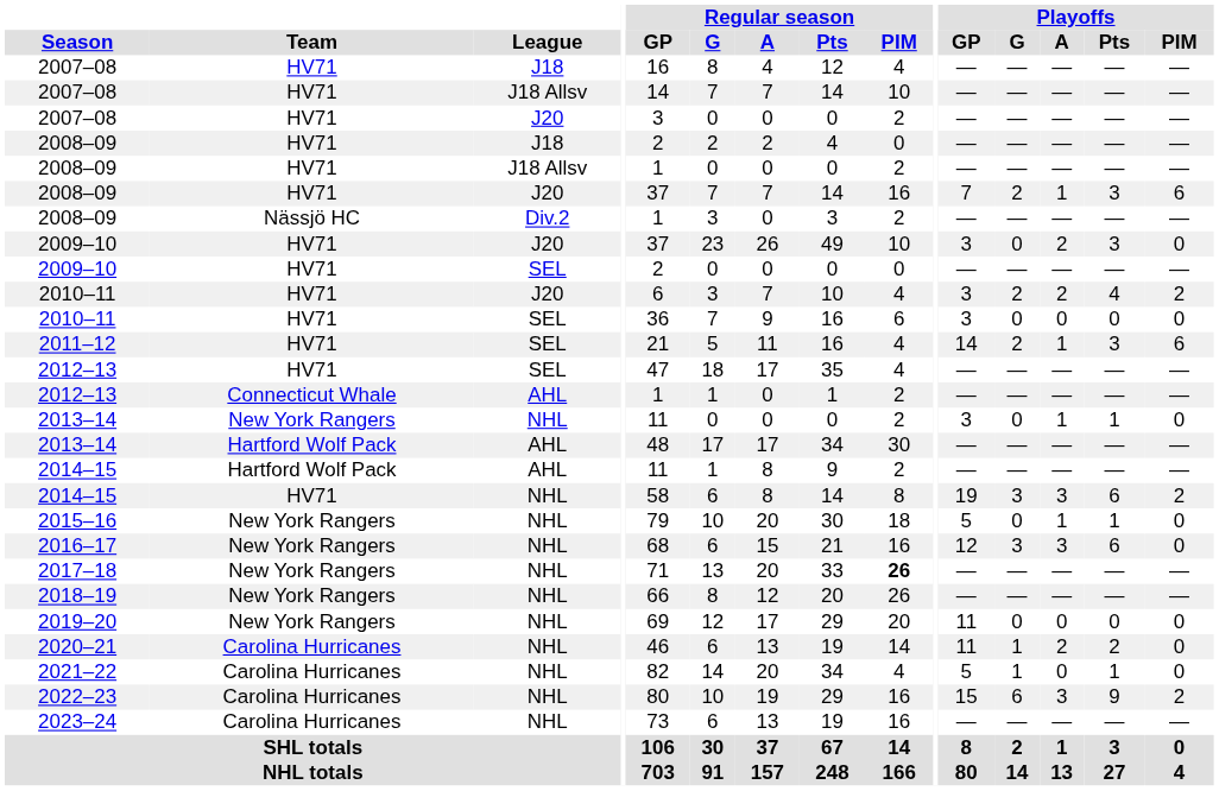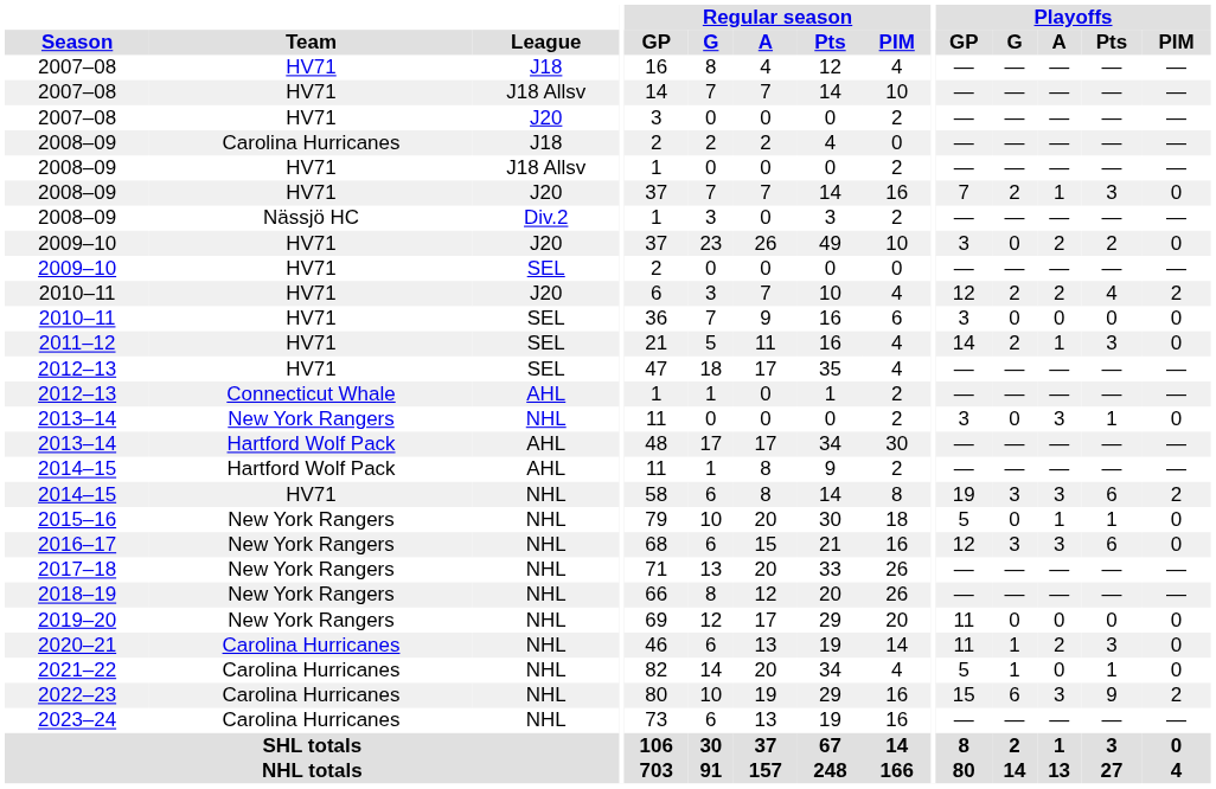2008–09 / J18 | Team: HV71 -> Carolina Hurricanes
2008–09 / J20 | Playoffs / PIM: 6 -> 0
2009–10 / J20 | Playoffs / Pts: 3 -> 2
2010–11 / J20 | Playoffs / GP: 3 -> 12
2011–12 | Playoffs / PIM: 6 -> 0
2013–14 / NHL | Playoffs / A: 1 -> 3
2017–18 | Regular season / PIM: bold -> normal
2020–21 | Playoffs / Pts: 2 -> 3
